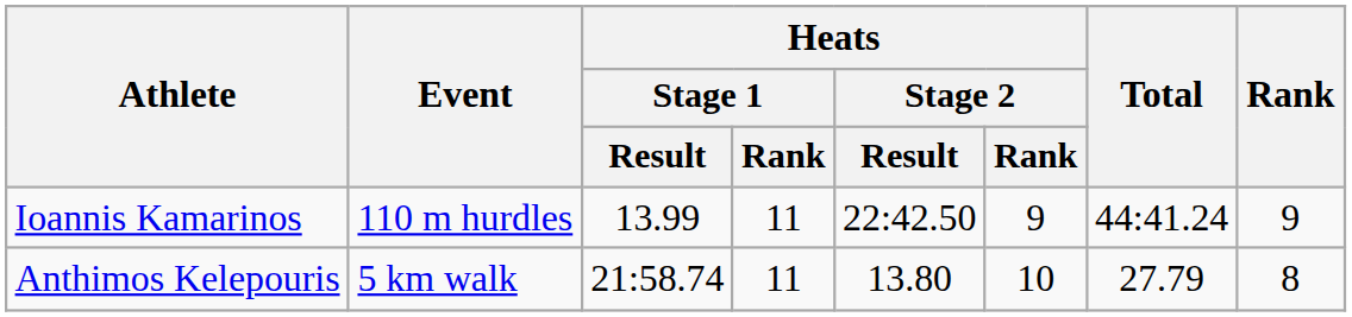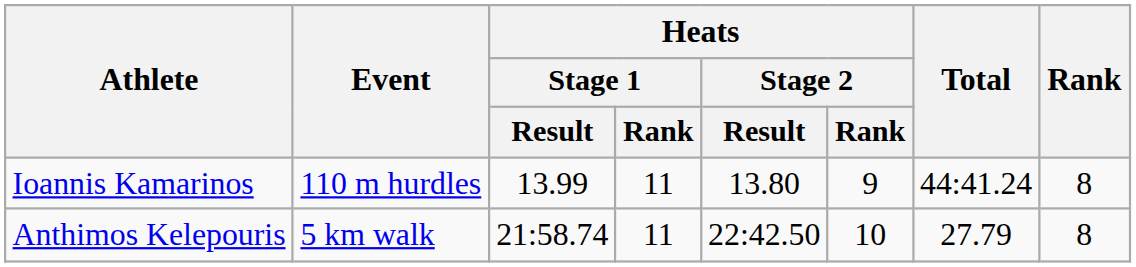Ioannis Kamarinos | Heats / Stage 2 / Result: 22:42.50 -> 13.80
Ioannis Kamarinos | Rank: 9 -> 8
Anthimos Kelepouris | Heats / Stage 2 / Result: 13.80 -> 22:42.50
